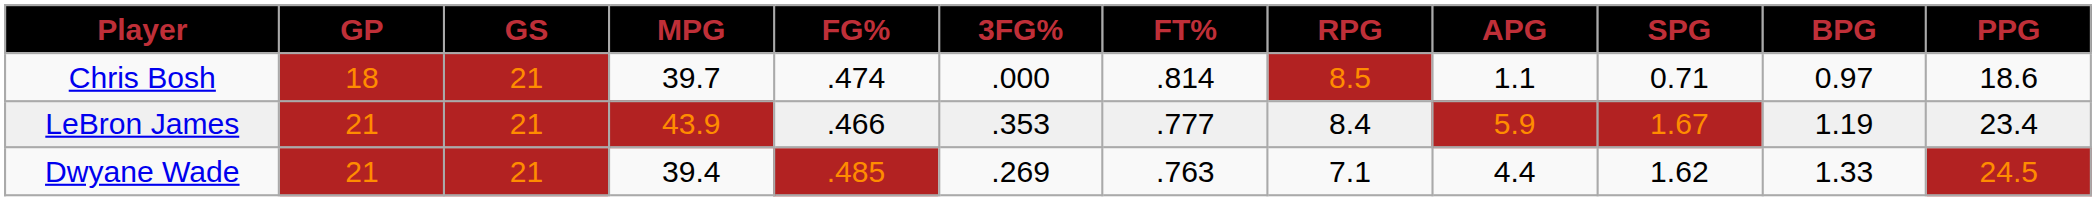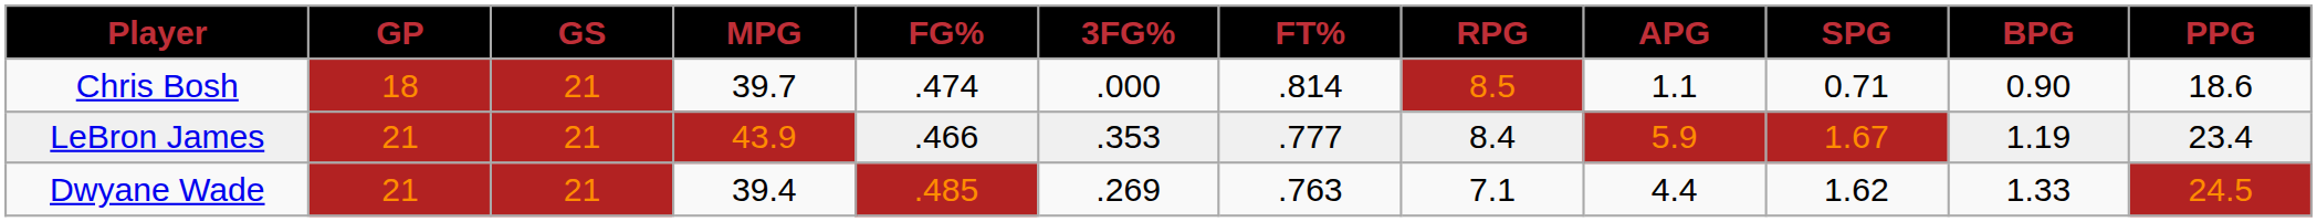Chris Bosh | BPG: 0.97 -> 0.90
